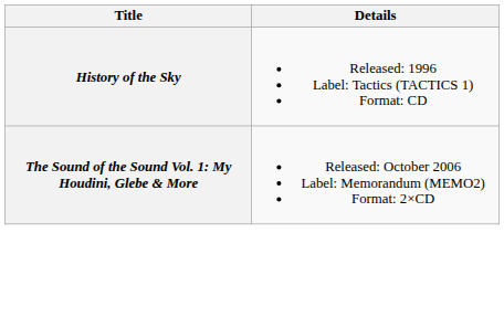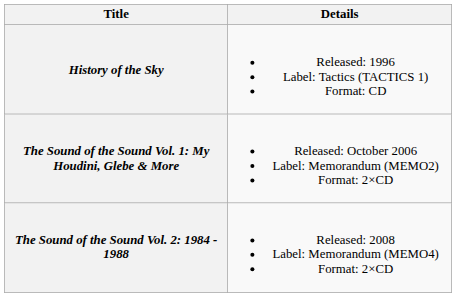+ row: The Sound of the Sound Vol. 2: 1984 - 1988 | Released: 2008 Label: Memorandum (MEMO4) Format: 2×CD
